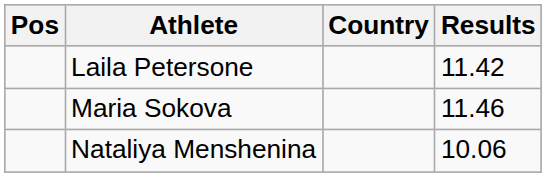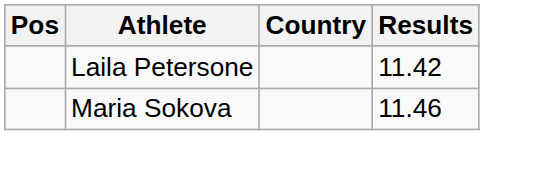- row: Nataliya Menshenina | 10.06
